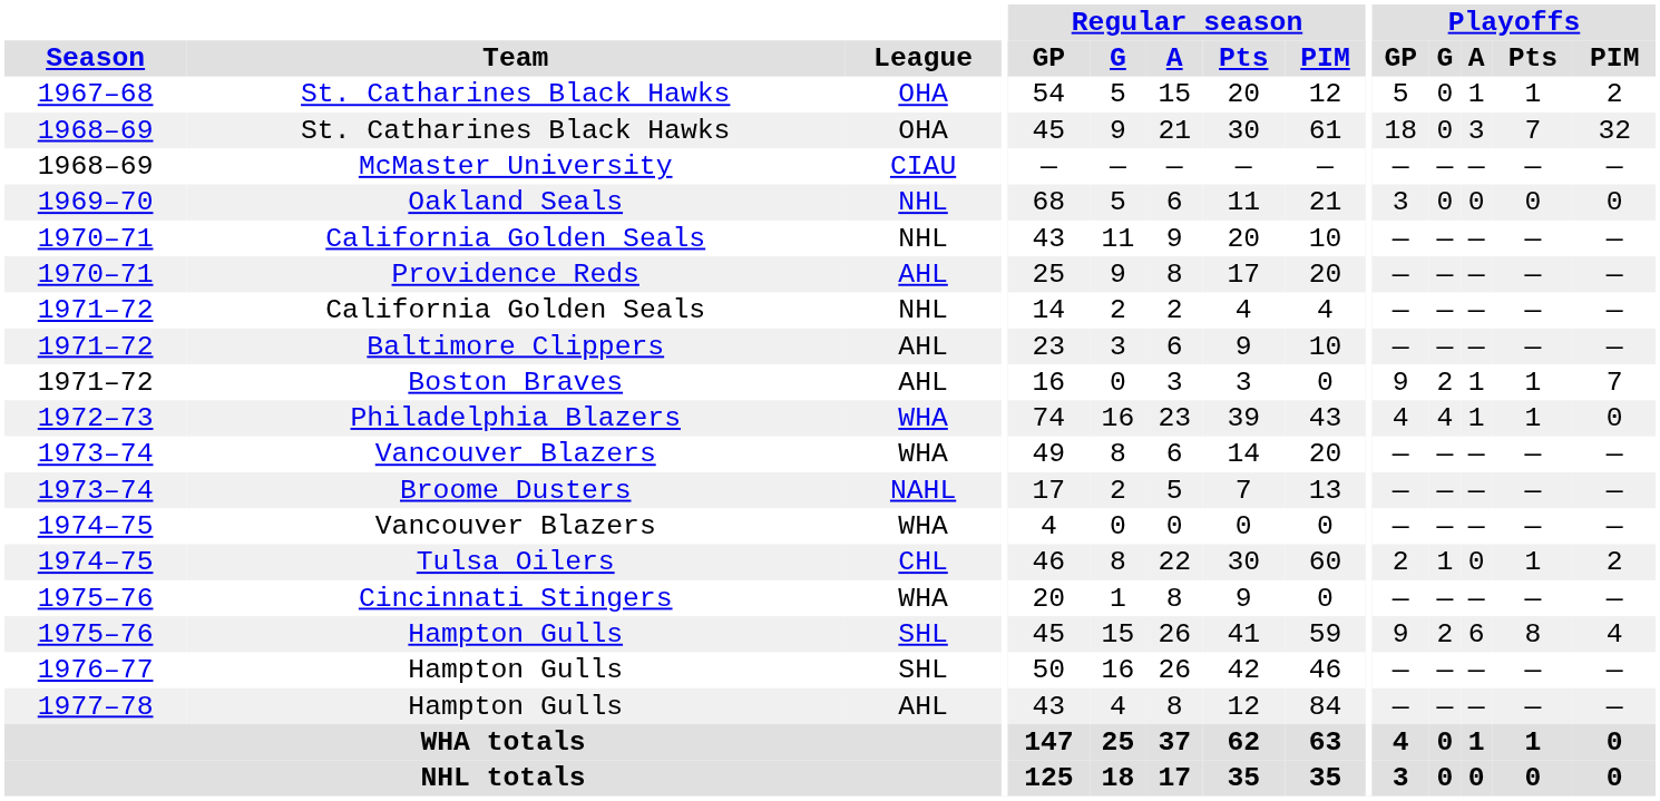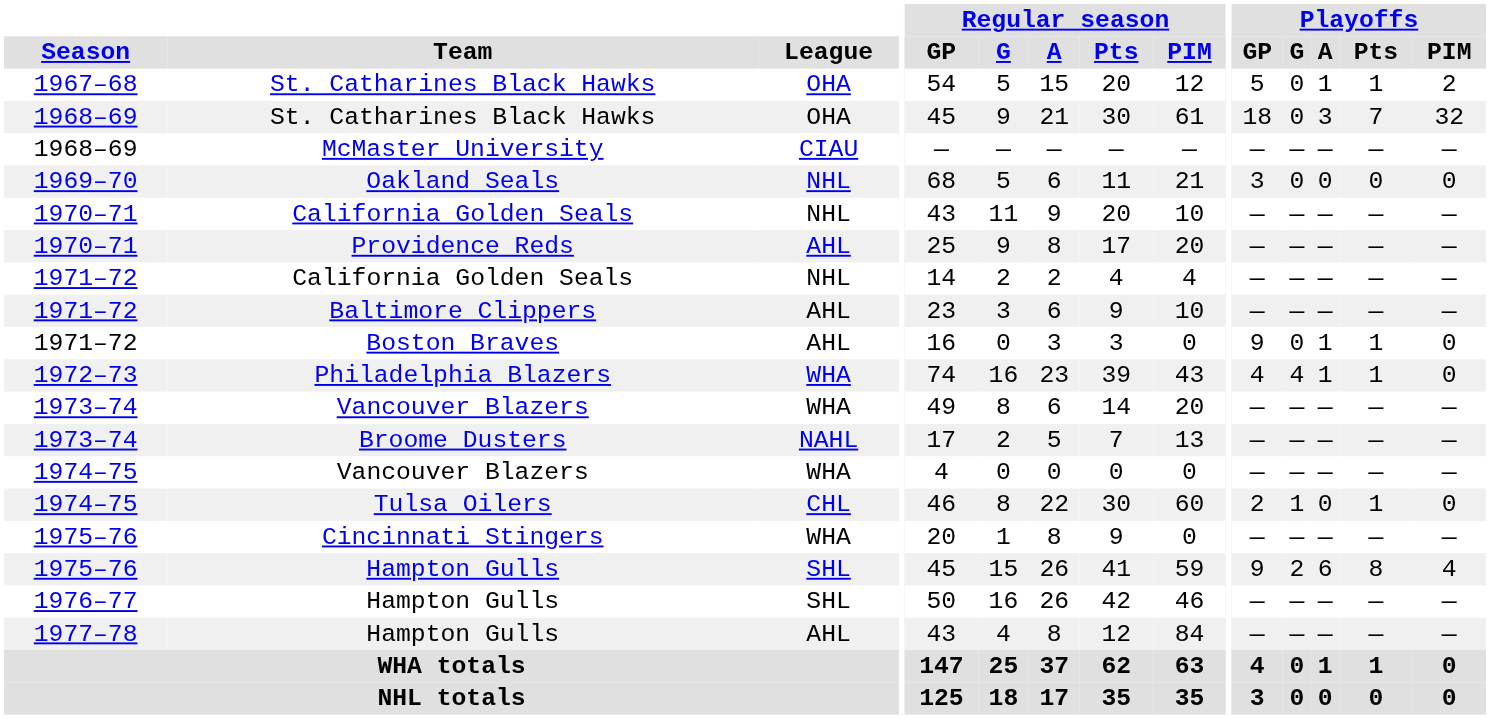Boston Braves | Playoffs / G: 2 -> 0
Boston Braves | Playoffs / PIM: 7 -> 0
Tulsa Oilers | Playoffs / PIM: 2 -> 0
